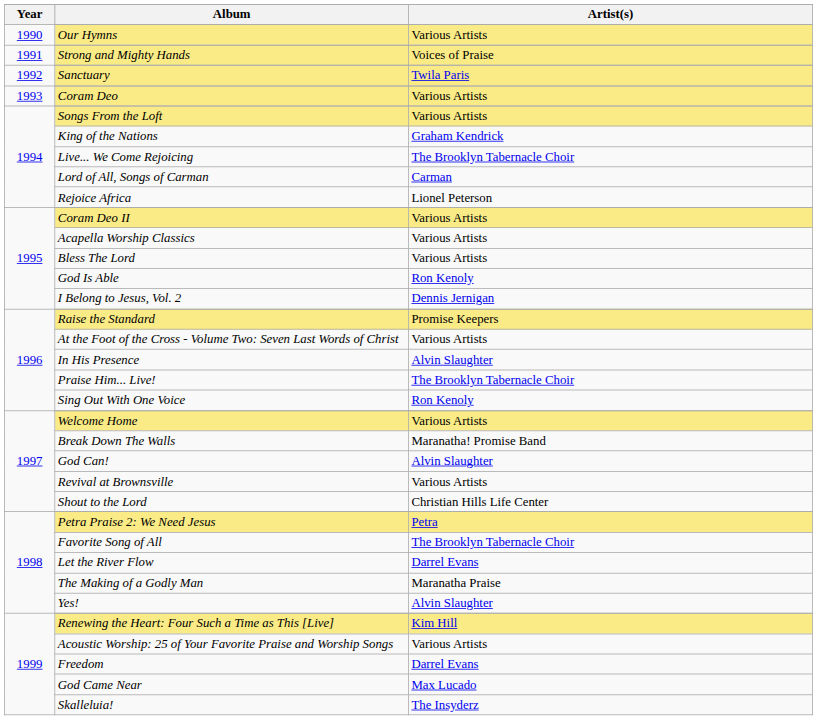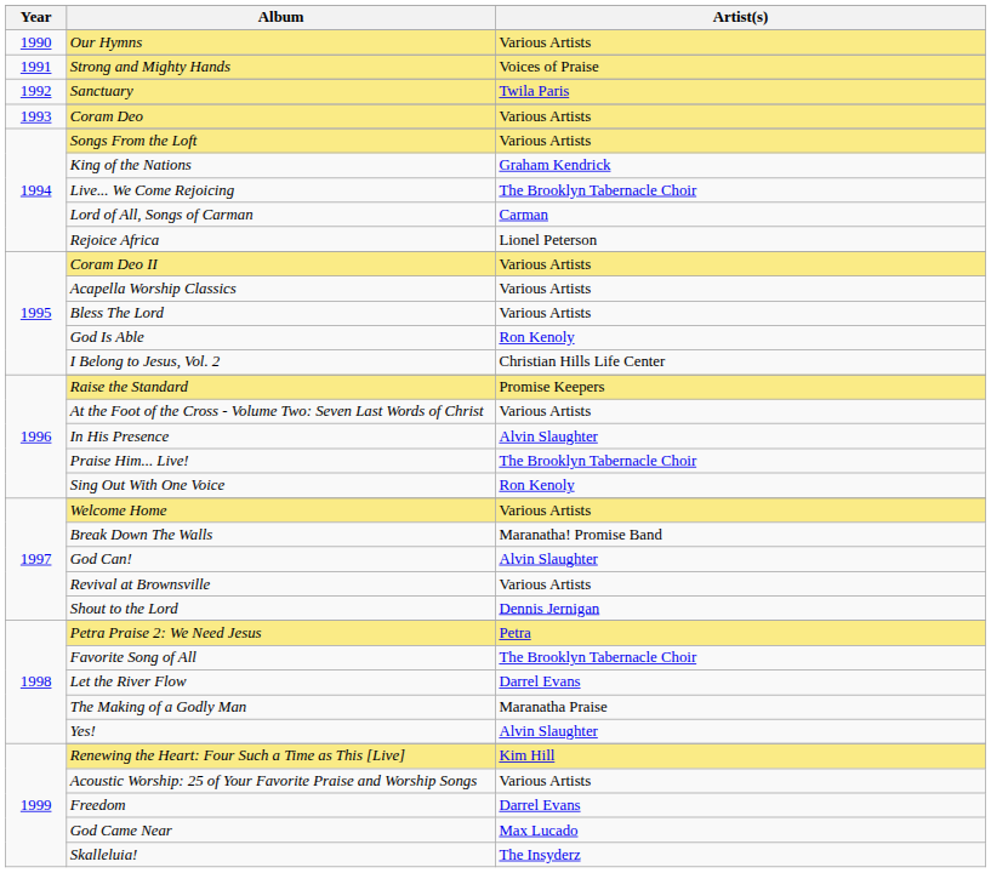I Belong to Jesus, Vol. 2 | Artist(s): Dennis Jernigan -> Christian Hills Life Center
Shout to the Lord | Artist(s): Christian Hills Life Center -> Dennis Jernigan
